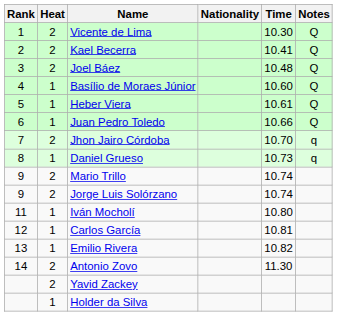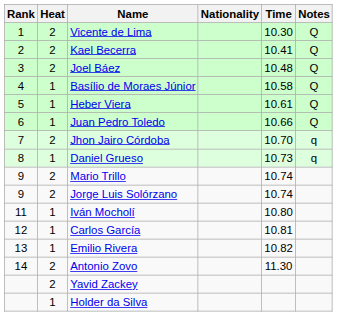Basílio de Moraes Júnior | Time: 10.60 -> 10.58
